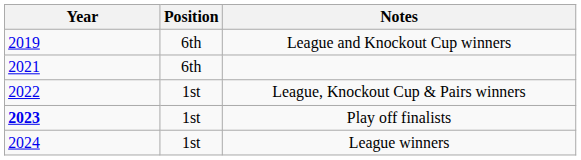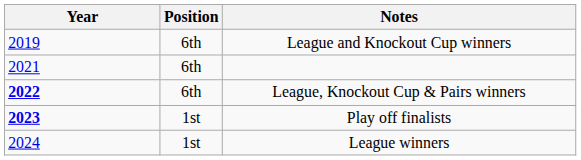League, Knockout Cup & Pairs winners | Year: normal -> bold
League, Knockout Cup & Pairs winners | Position: 1st -> 6th
